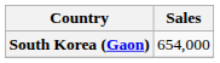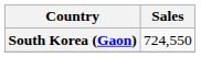South Korea (Gaon) | Sales: 654,000 -> 724,550
